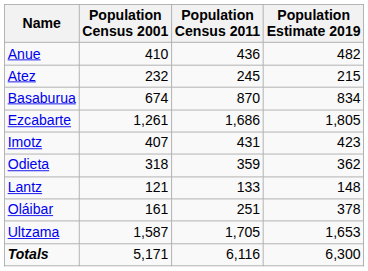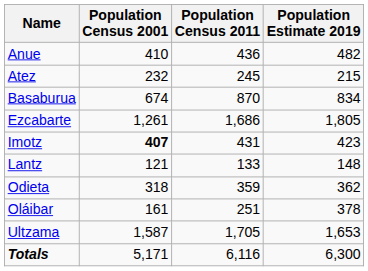Imotz | Population Census 2001: normal -> bold
rows swapped: Lantz <-> Odieta
